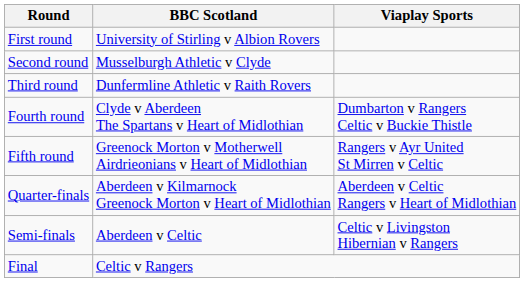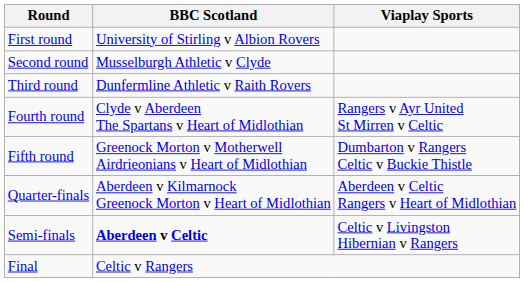Fourth round | Viaplay Sports: Dumbarton v Rangers Celtic v Buckie Thistle -> Rangers v Ayr United St Mirren v Celtic
Fifth round | Viaplay Sports: Rangers v Ayr United St Mirren v Celtic -> Dumbarton v Rangers Celtic v Buckie Thistle
Semi-finals | BBC Scotland: normal -> bold
